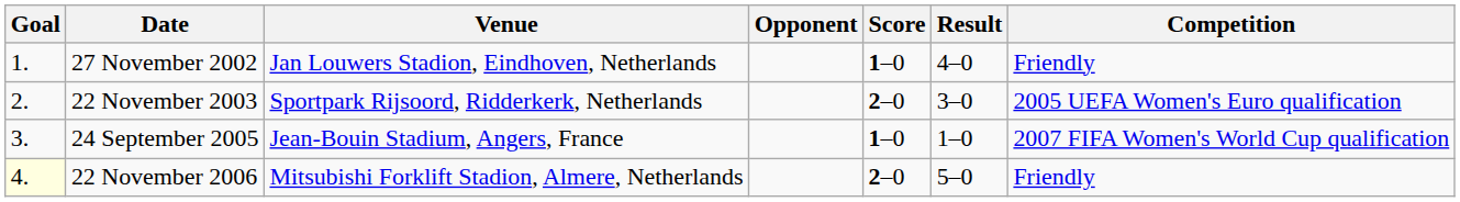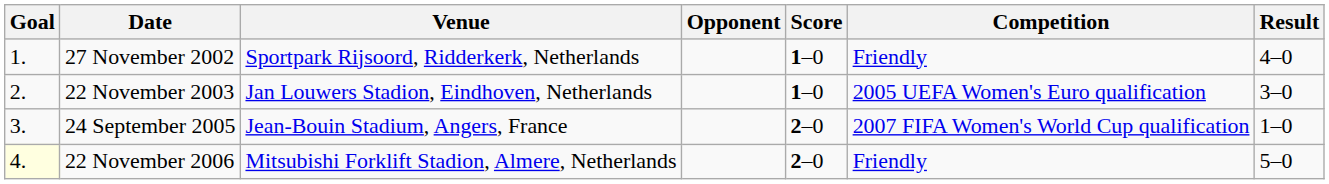columns swapped: Result <-> Competition
27 November 2002 | Venue: Jan Louwers Stadion, Eindhoven, Netherlands -> Sportpark Rijsoord, Ridderkerk, Netherlands
22 November 2003 | Venue: Sportpark Rijsoord, Ridderkerk, Netherlands -> Jan Louwers Stadion, Eindhoven, Netherlands
22 November 2003 | Score: 2–0 -> 1–0
24 September 2005 | Score: 1–0 -> 2–0
